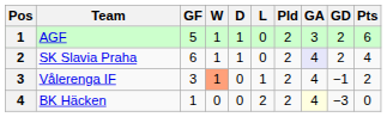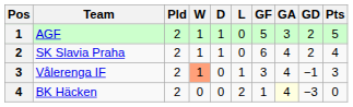columns swapped: Pld <-> GF
AGF | Pts: 6 -> 5
SK Slavia Praha | GA: lavender background -> no background
Vålerenga IF | Pts: 2 -> 3
